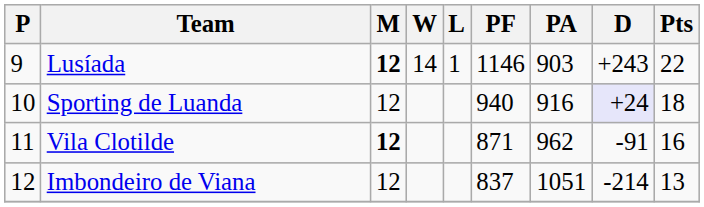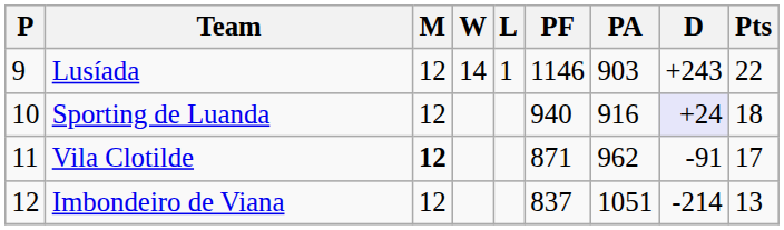Lusíada | M: bold -> normal
Vila Clotilde | Pts: 16 -> 17
